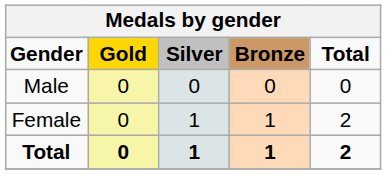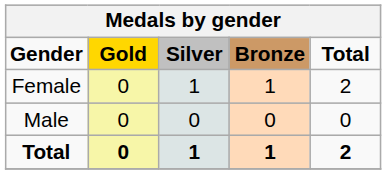rows swapped: Male <-> Female
